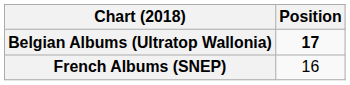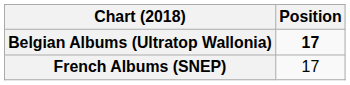French Albums (SNEP) | Position: 16 -> 17
